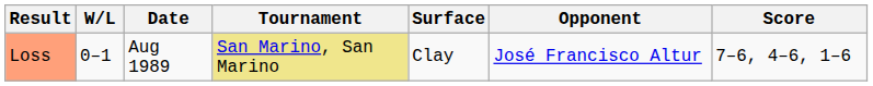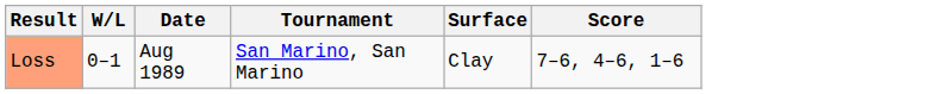- column: Opponent | José Francisco Altur
Loss | Tournament: khaki background -> no background
